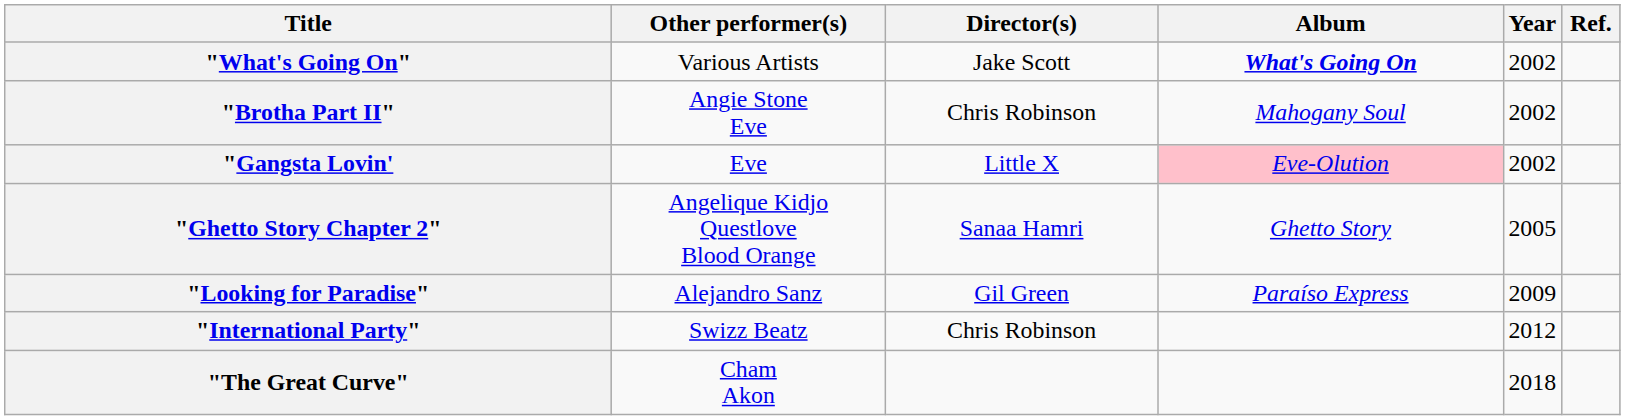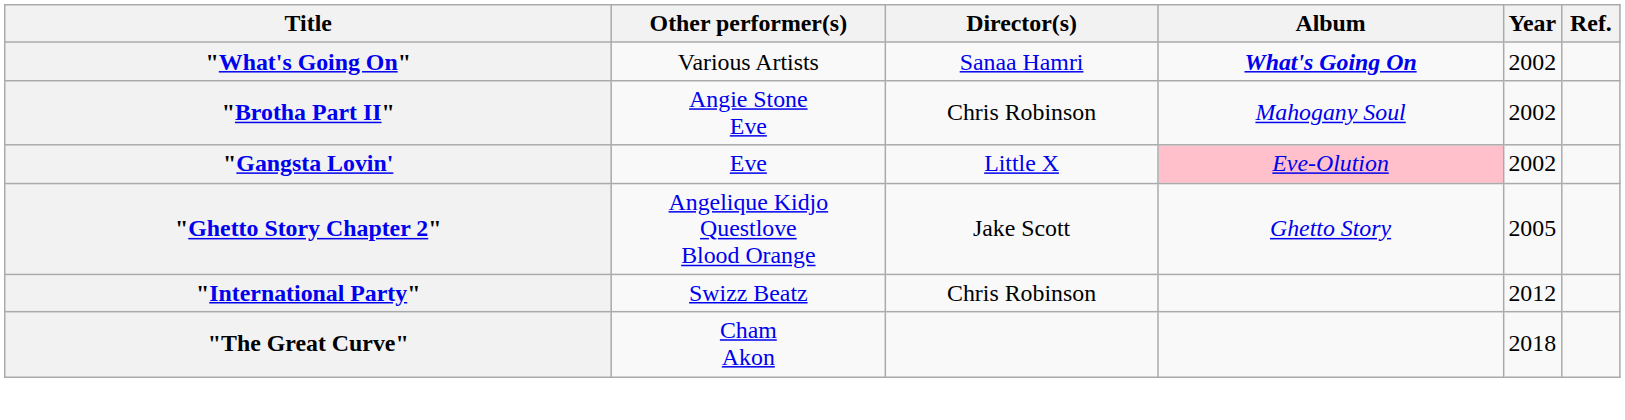"What's Going On" | Director(s): Jake Scott -> Sanaa Hamri
"Ghetto Story Chapter 2" | Director(s): Sanaa Hamri -> Jake Scott
- row: "Looking for Paradise" | Alejandro Sanz | Gil Green | Paraíso Express | 2009
